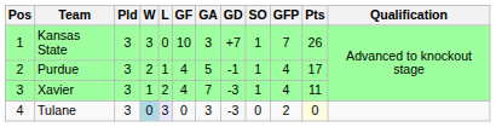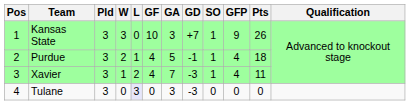Kansas State | GFP: 7 -> 9
Purdue | Pts: 17 -> 18
Tulane | W: lightblue background -> no background
Tulane | GFP: 2 -> 0
Tulane | Pts: lightyellow background -> no background
